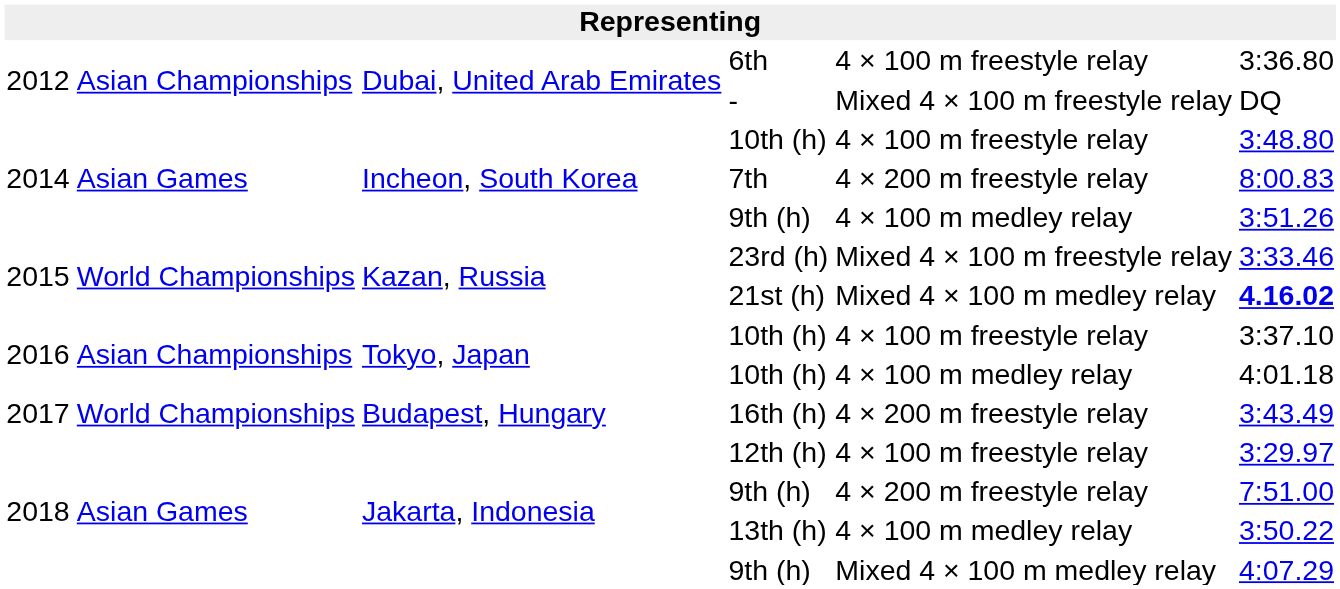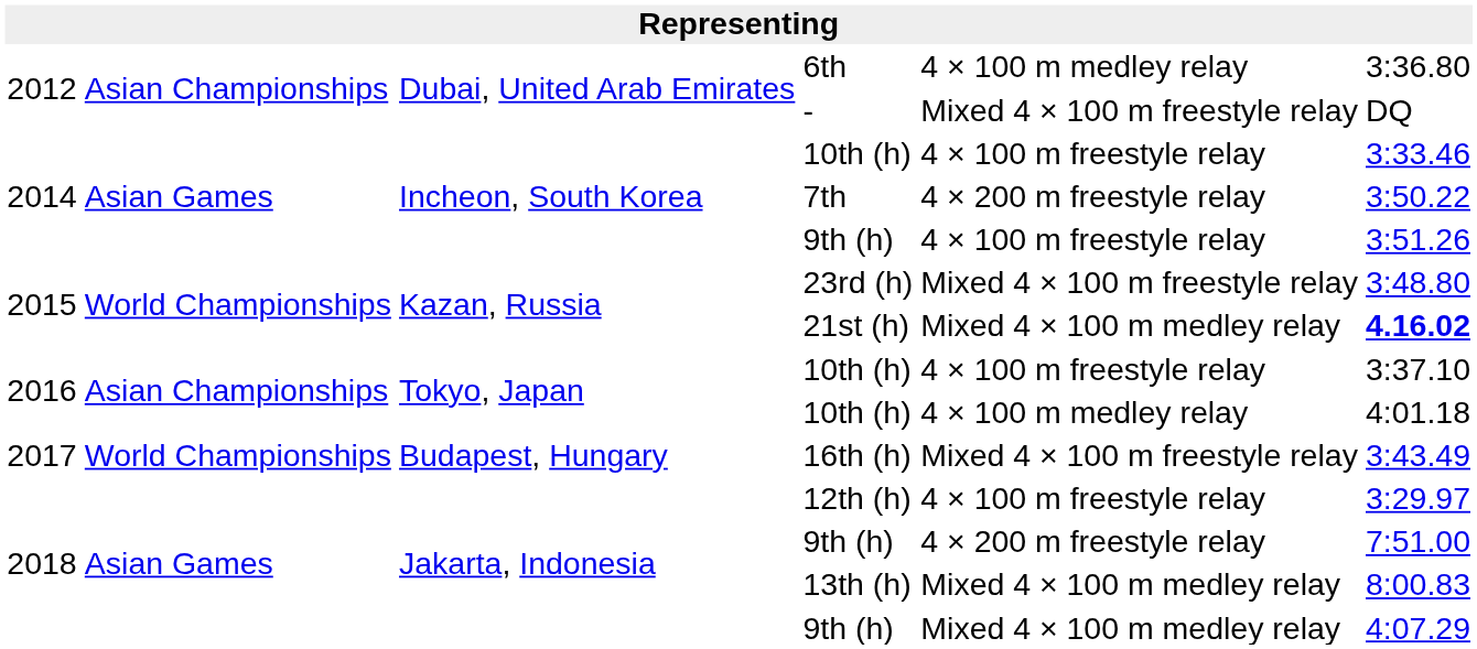6th | column 5: 4 × 100 m freestyle relay -> 4 × 100 m medley relay
2014 / 10th (h) | column 6: 3:48.80 -> 3:33.46
7th | column 6: 8:00.83 -> 3:50.22
2014 / 9th (h) | column 5: 4 × 100 m medley relay -> 4 × 100 m freestyle relay
23rd (h) | column 6: 3:33.46 -> 3:48.80
16th (h) | column 5: 4 × 200 m freestyle relay -> Mixed 4 × 100 m freestyle relay
13th (h) | column 5: 4 × 100 m medley relay -> Mixed 4 × 100 m medley relay
13th (h) | column 6: 3:50.22 -> 8:00.83
